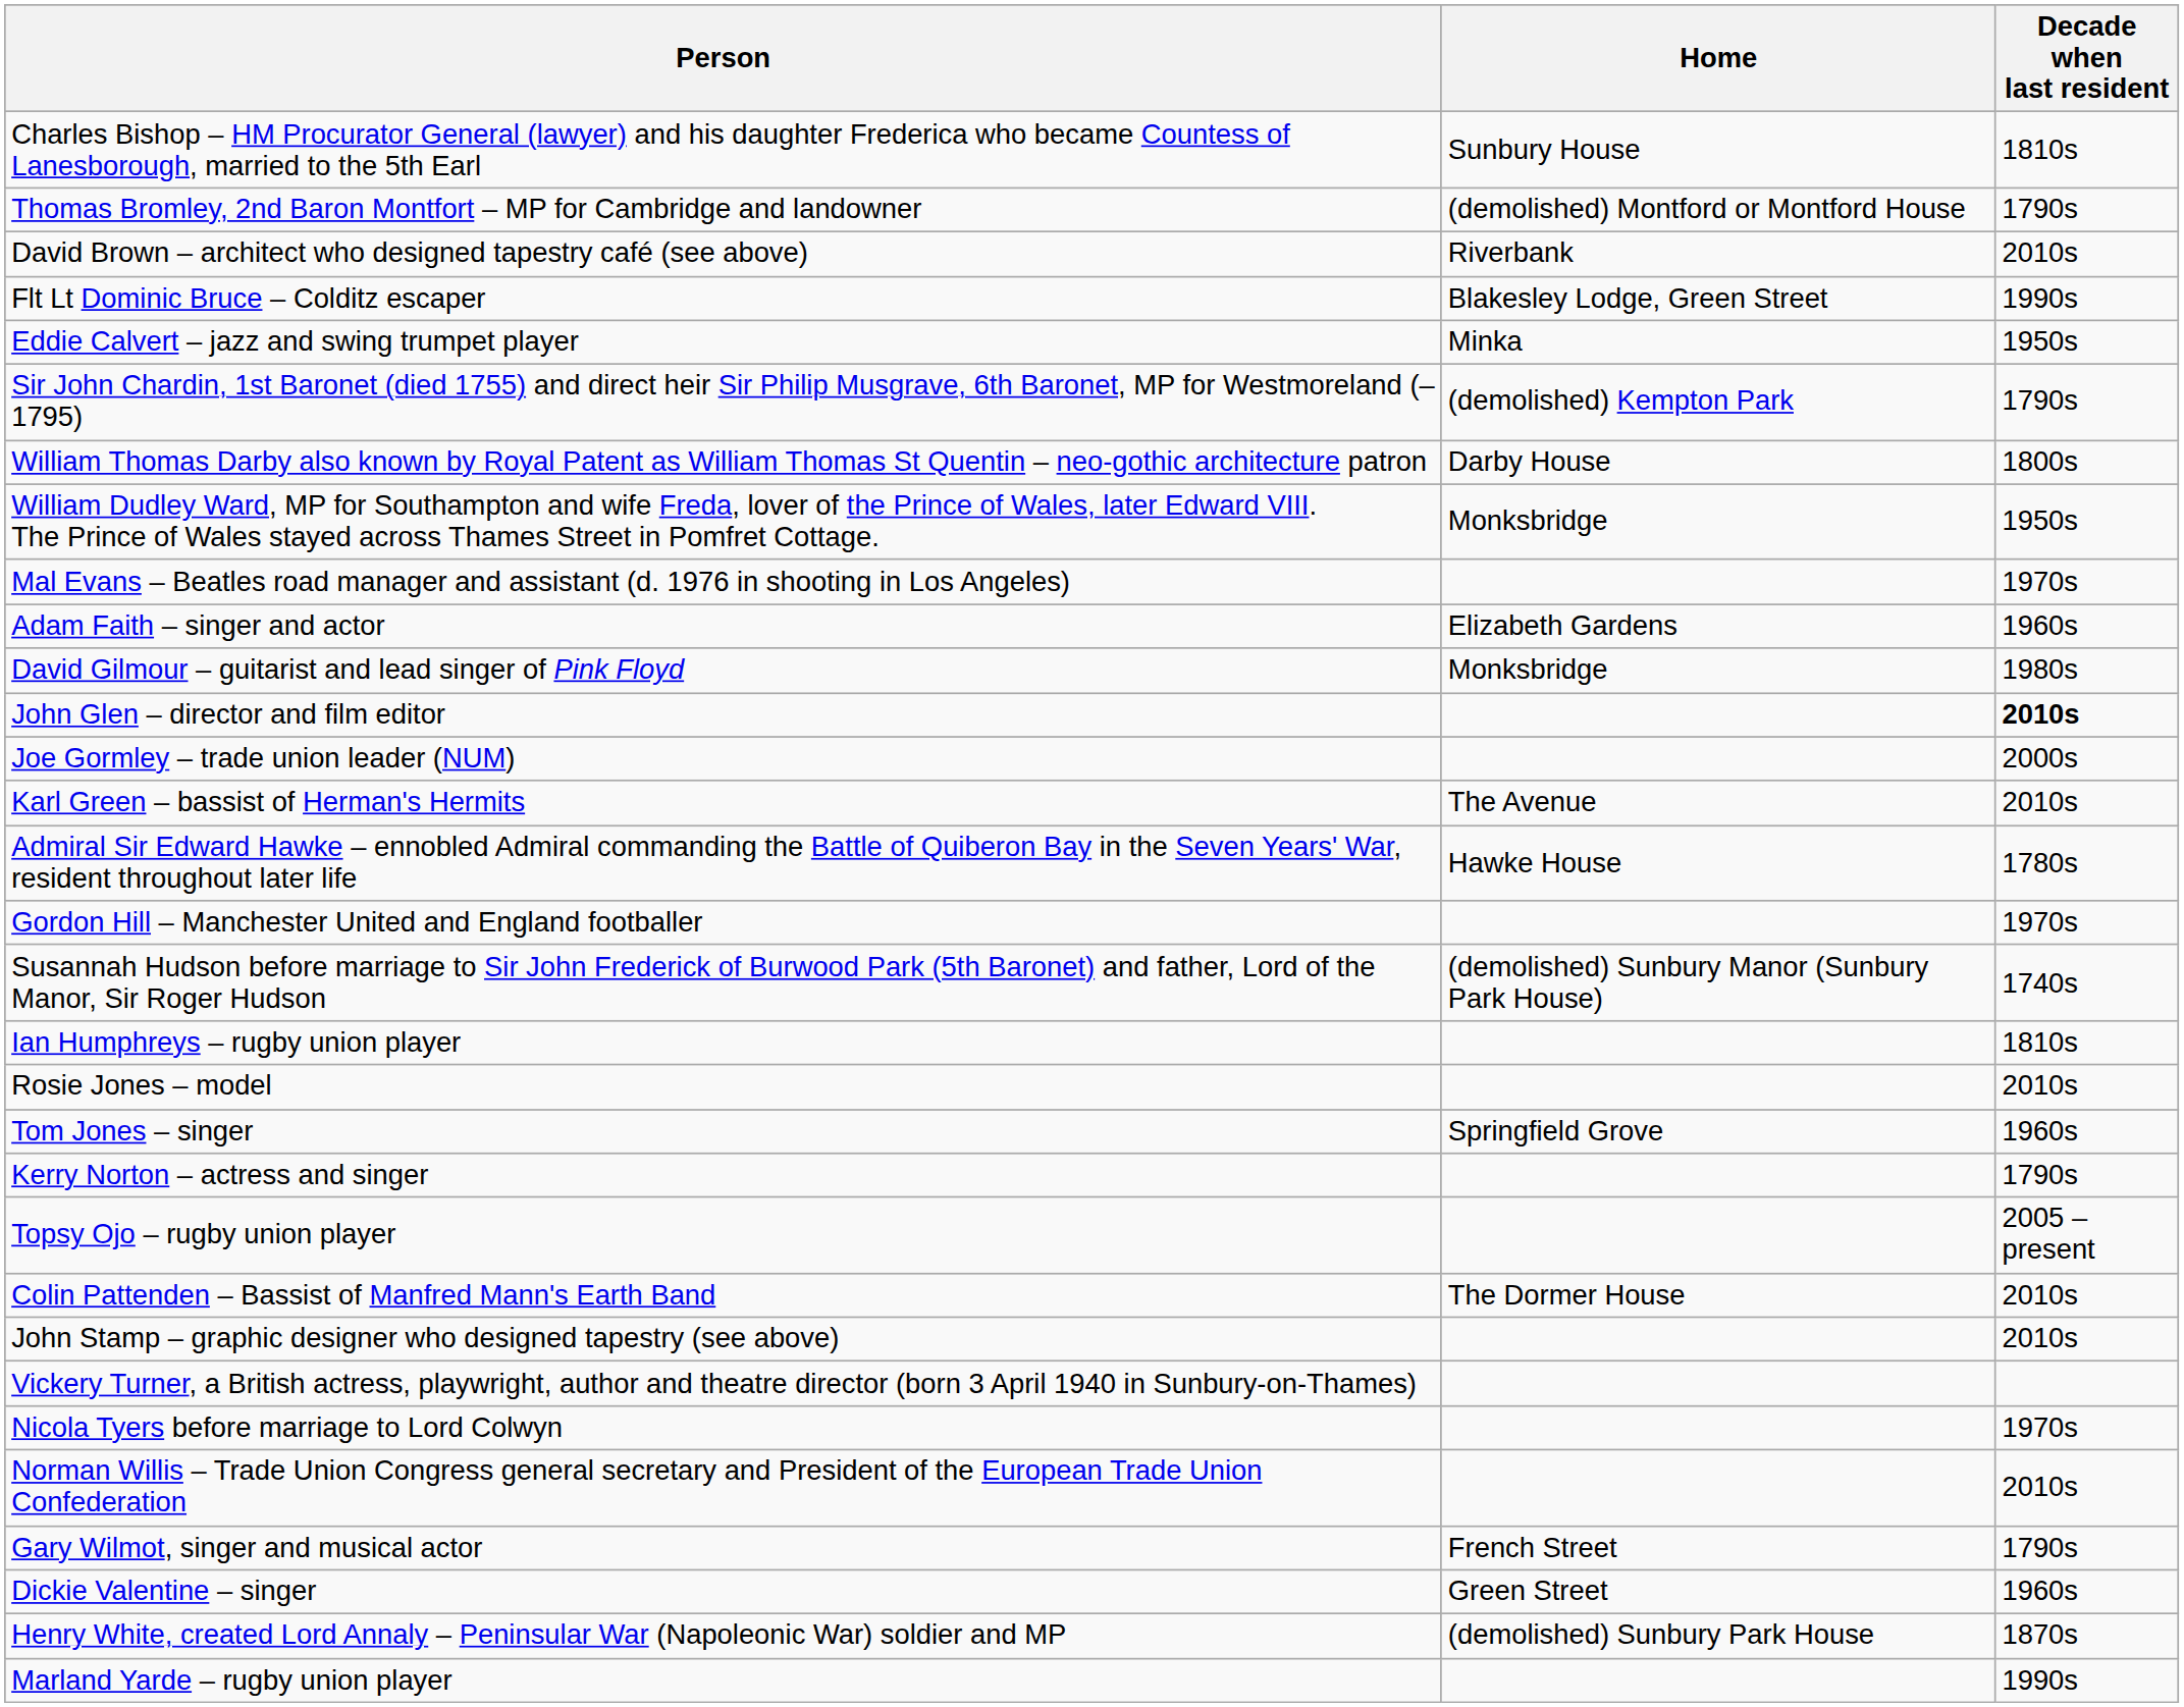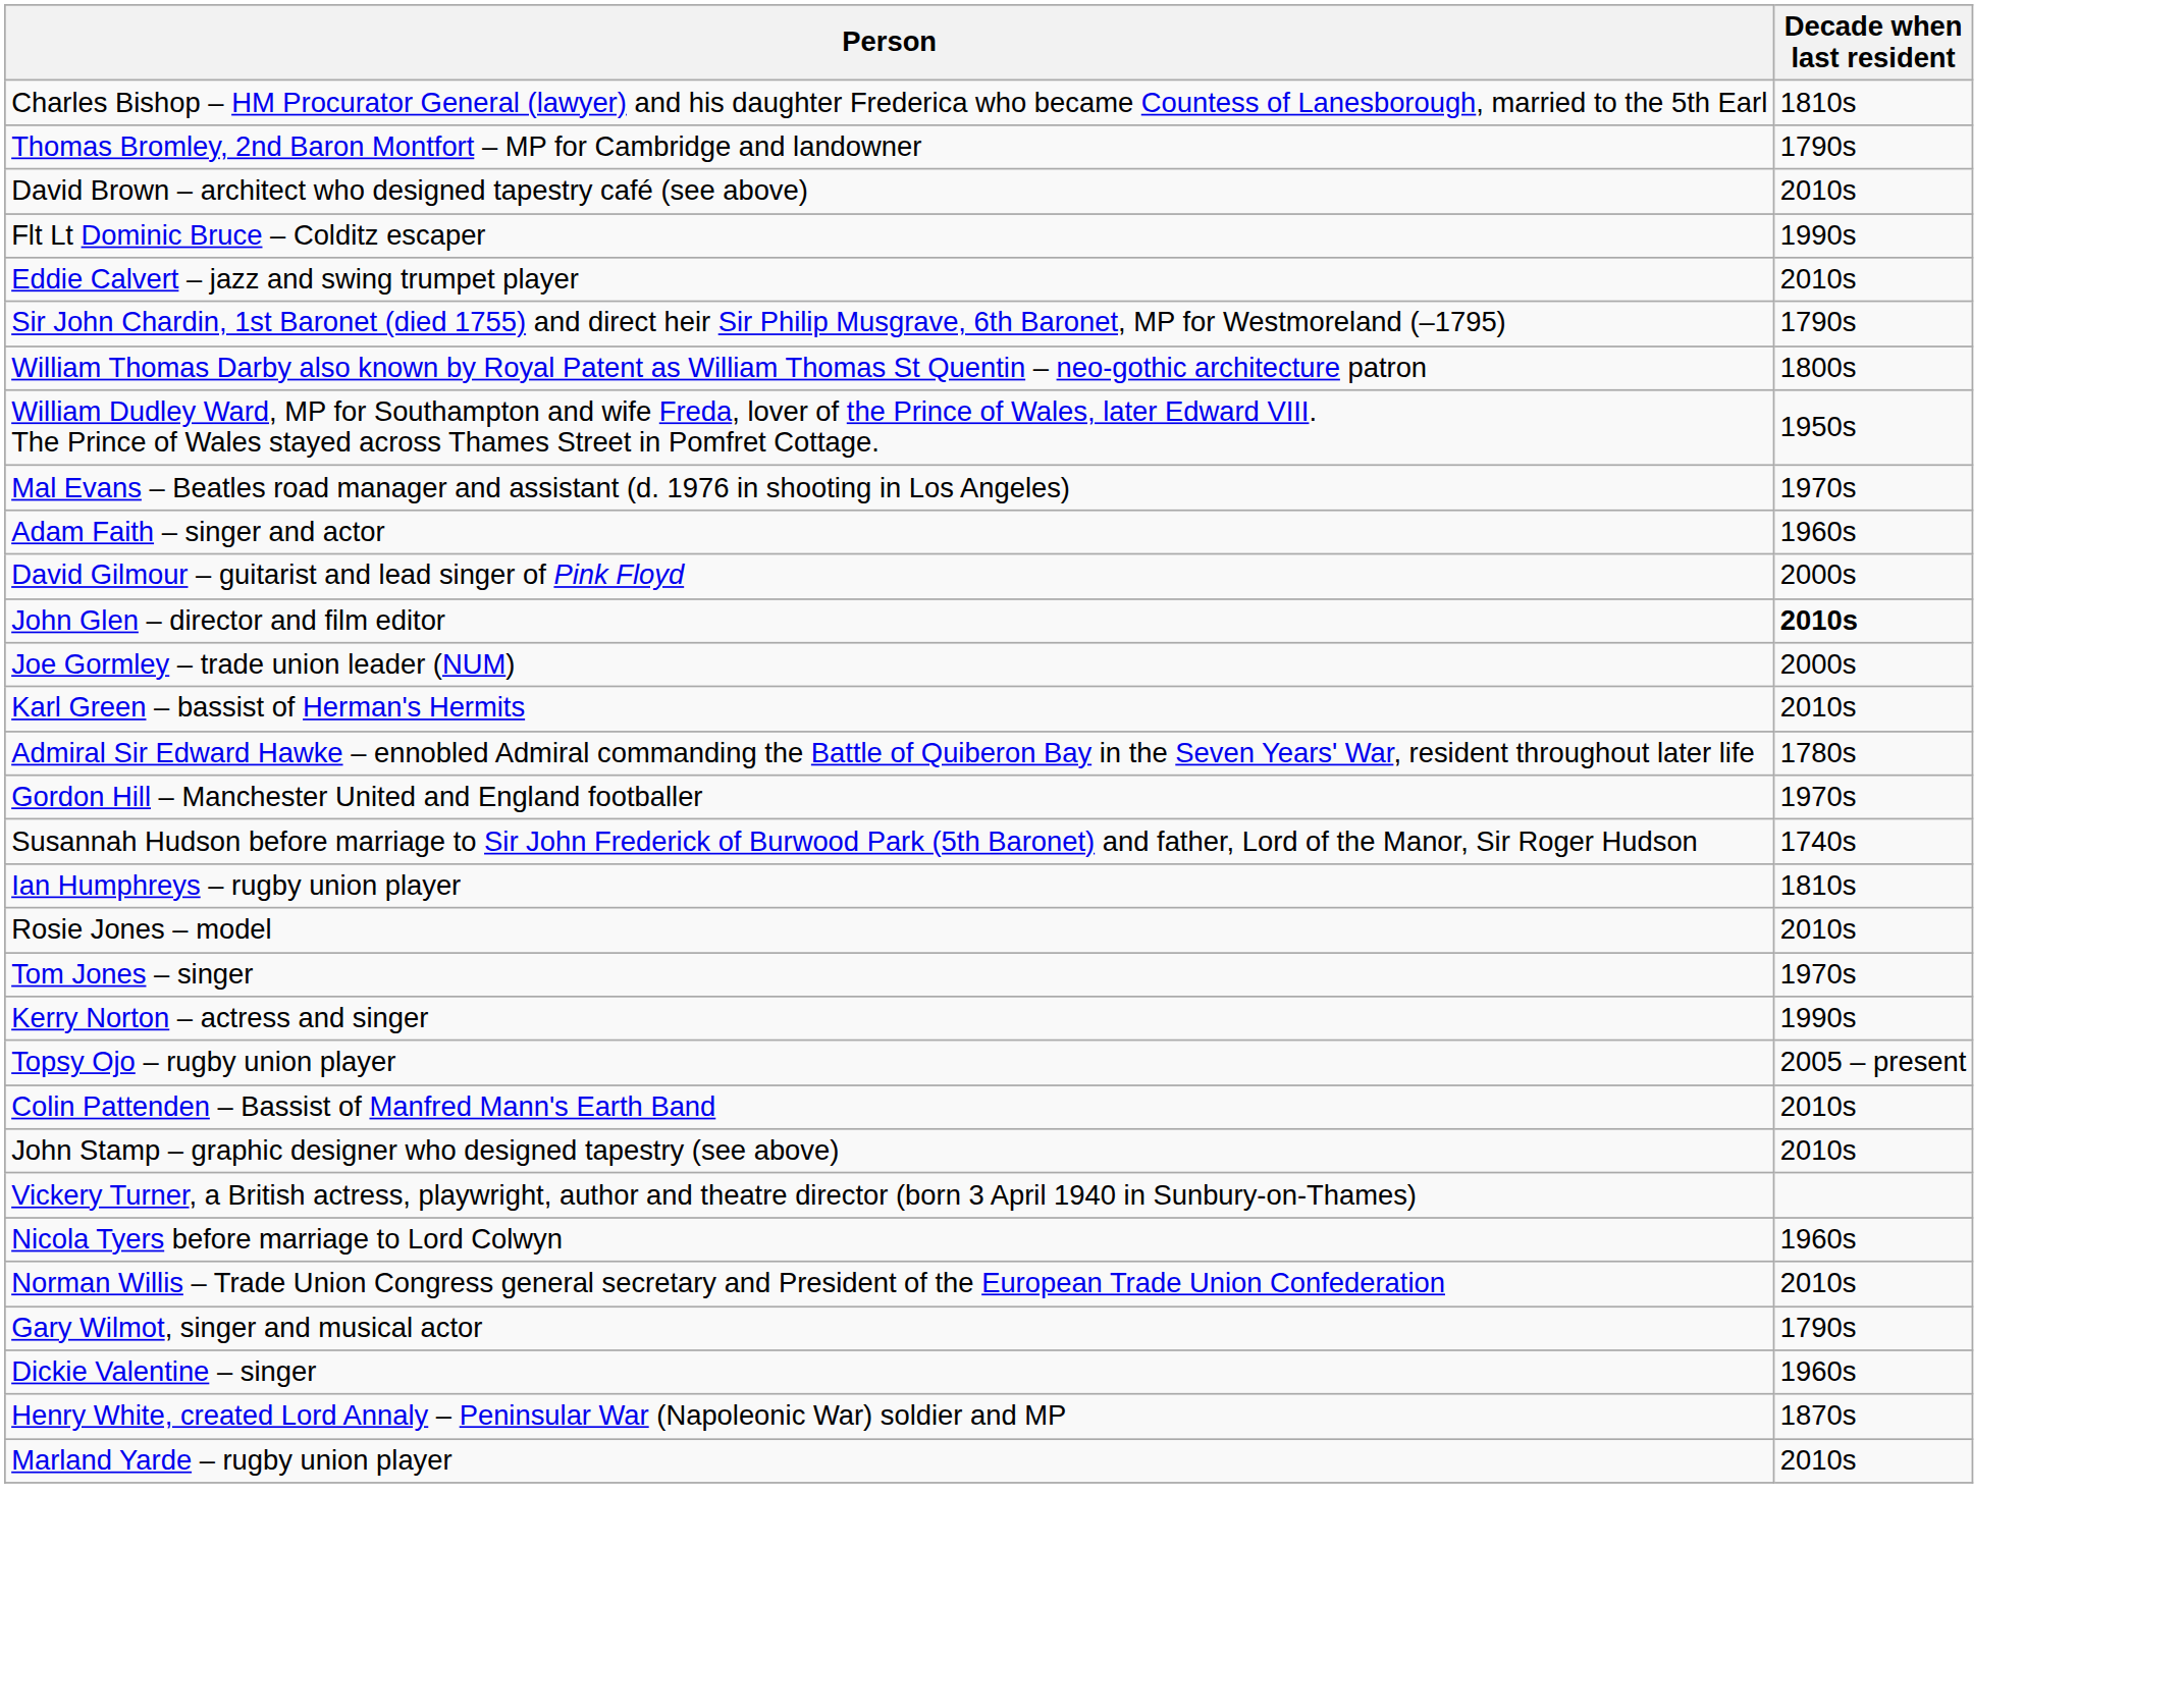- column: Home | Sunbury House | (demolished) Montford or Montford House | Riverbank | Blakesley Lodge, Green Street | Minka | (demolished) Kempton Park | Darby House | Monksbridge | Elizabeth Gardens | Monksbridge | The Avenue | Hawke House | (demolished) Sunbury Manor (Sunbury Park House) | Springfield Grove | The Dormer House | French Street | Green Street | (demolished) Sunbury Park House
Eddie Calvert – jazz and swing trumpet player | Decade when last resident: 1950s -> 2010s
David Gilmour – guitarist and lead singer of Pink Floyd | Decade when last resident: 1980s -> 2000s
Tom Jones – singer | Decade when last resident: 1960s -> 1970s
Kerry Norton – actress and singer | Decade when last resident: 1790s -> 1990s
Nicola Tyers before marriage to Lord Colwyn | Decade when last resident: 1970s -> 1960s
Marland Yarde – rugby union player | Decade when last resident: 1990s -> 2010s
